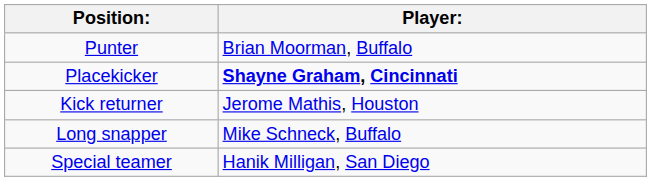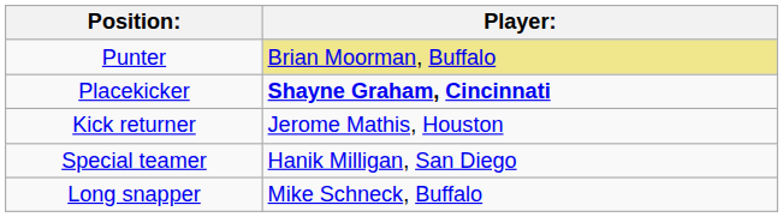Punter | Player:: no background -> khaki background
rows swapped: Special teamer <-> Long snapper
